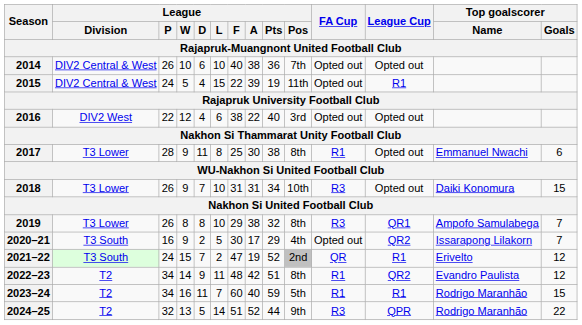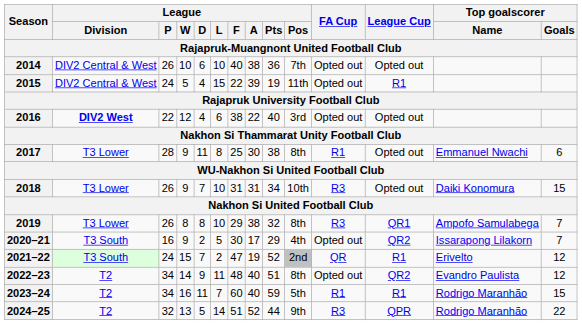2016 | League / Division: normal -> bold
2022–23 | League / A: 42 -> 40
2022–23 | FA Cup: R1 -> Opted out
